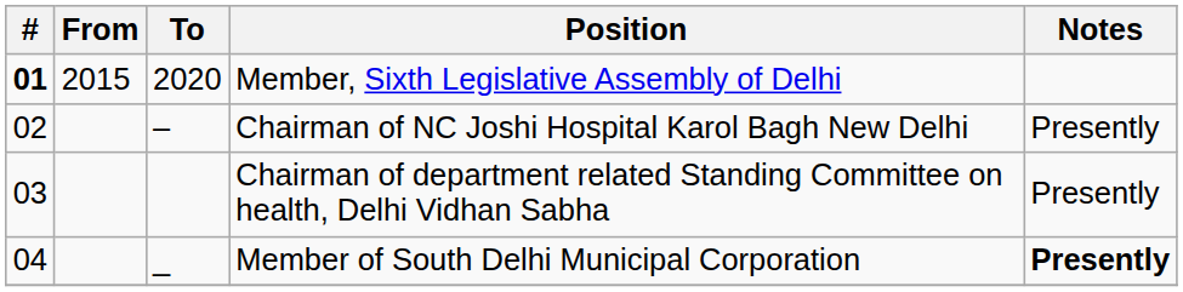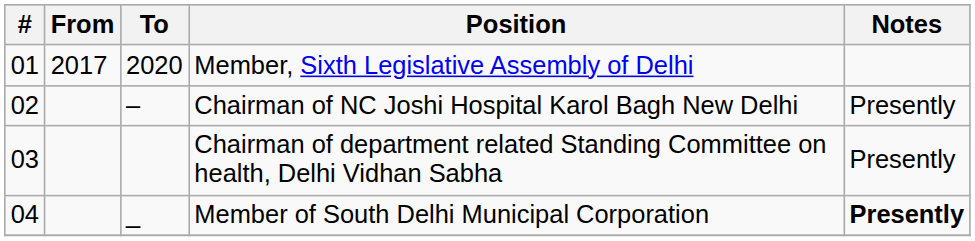Member, Sixth Legislative Assembly of Delhi | #: bold -> normal
Member, Sixth Legislative Assembly of Delhi | From: 2015 -> 2017
